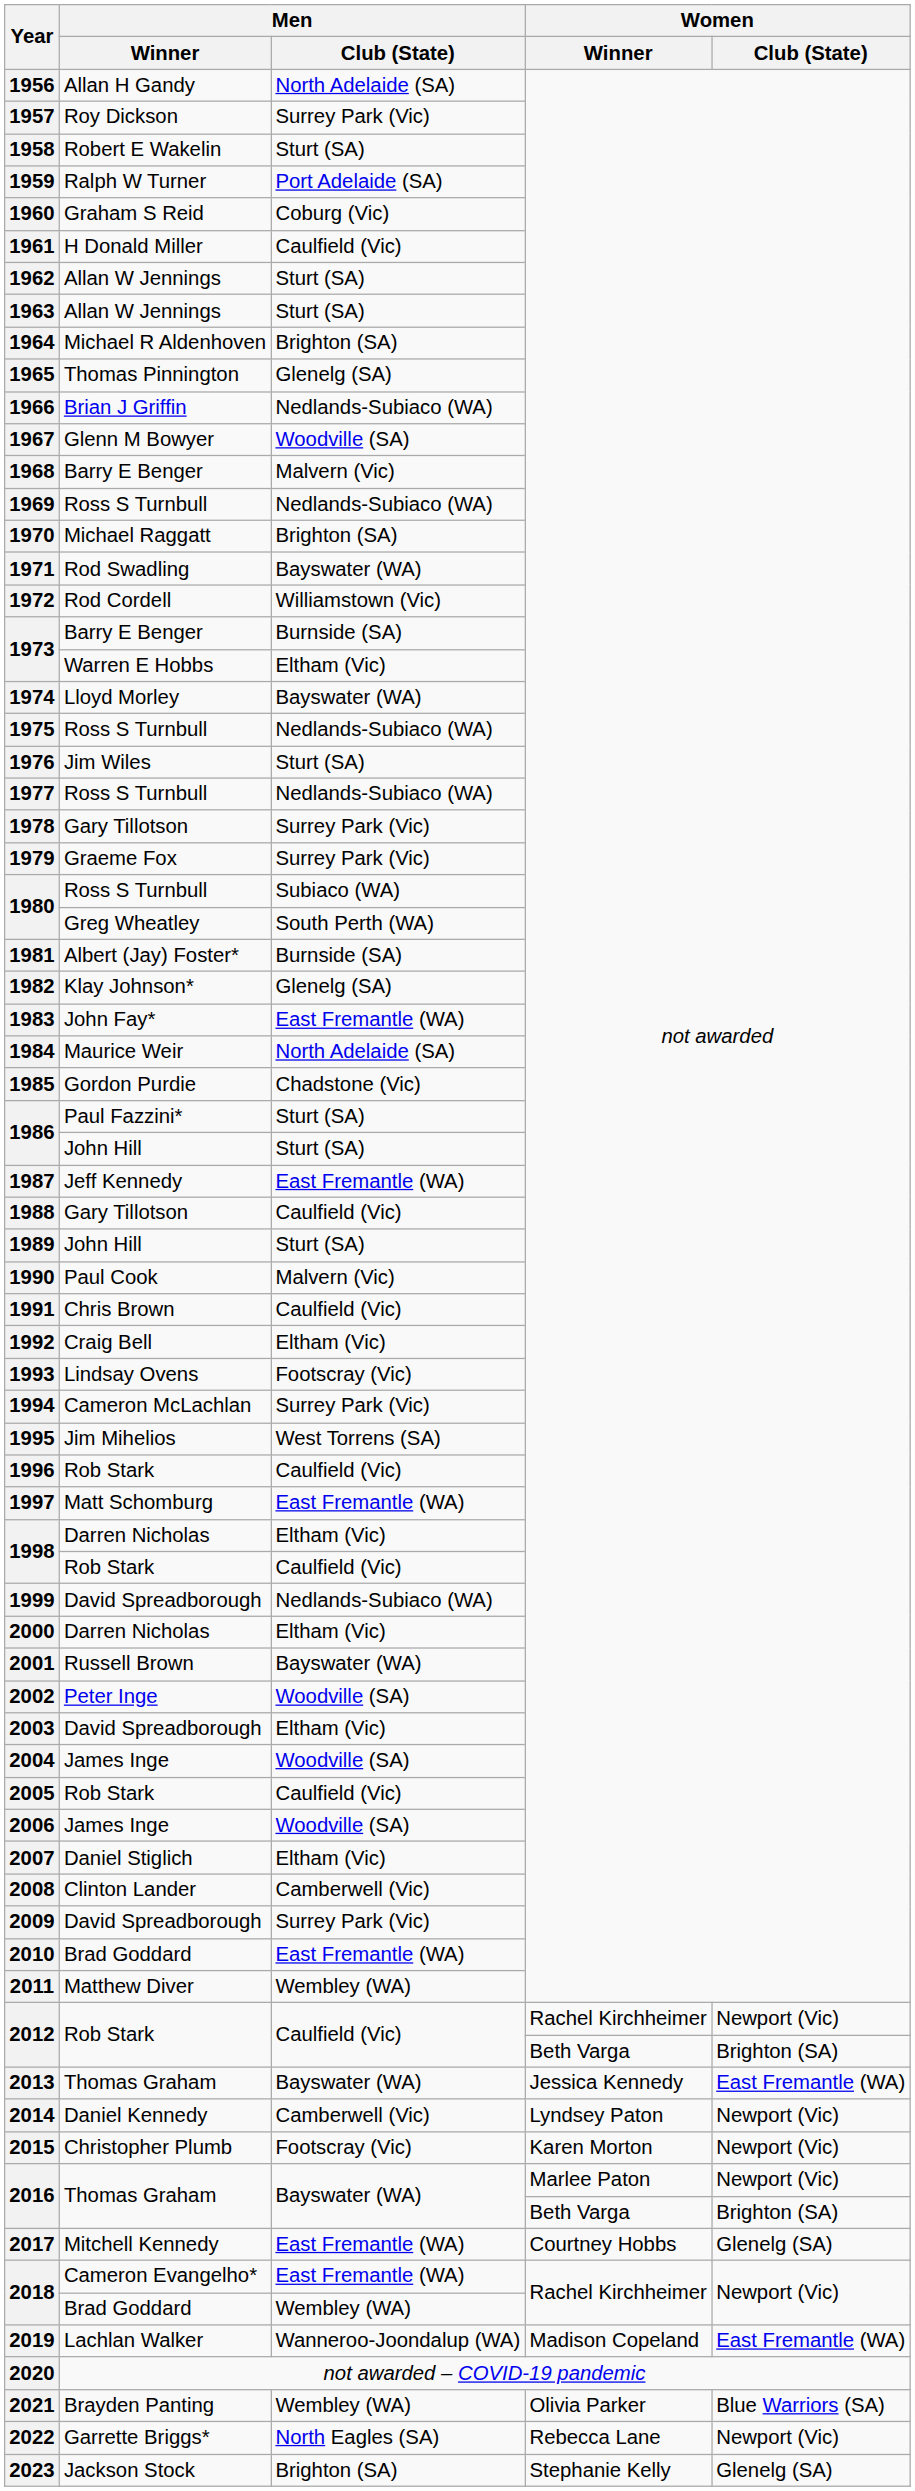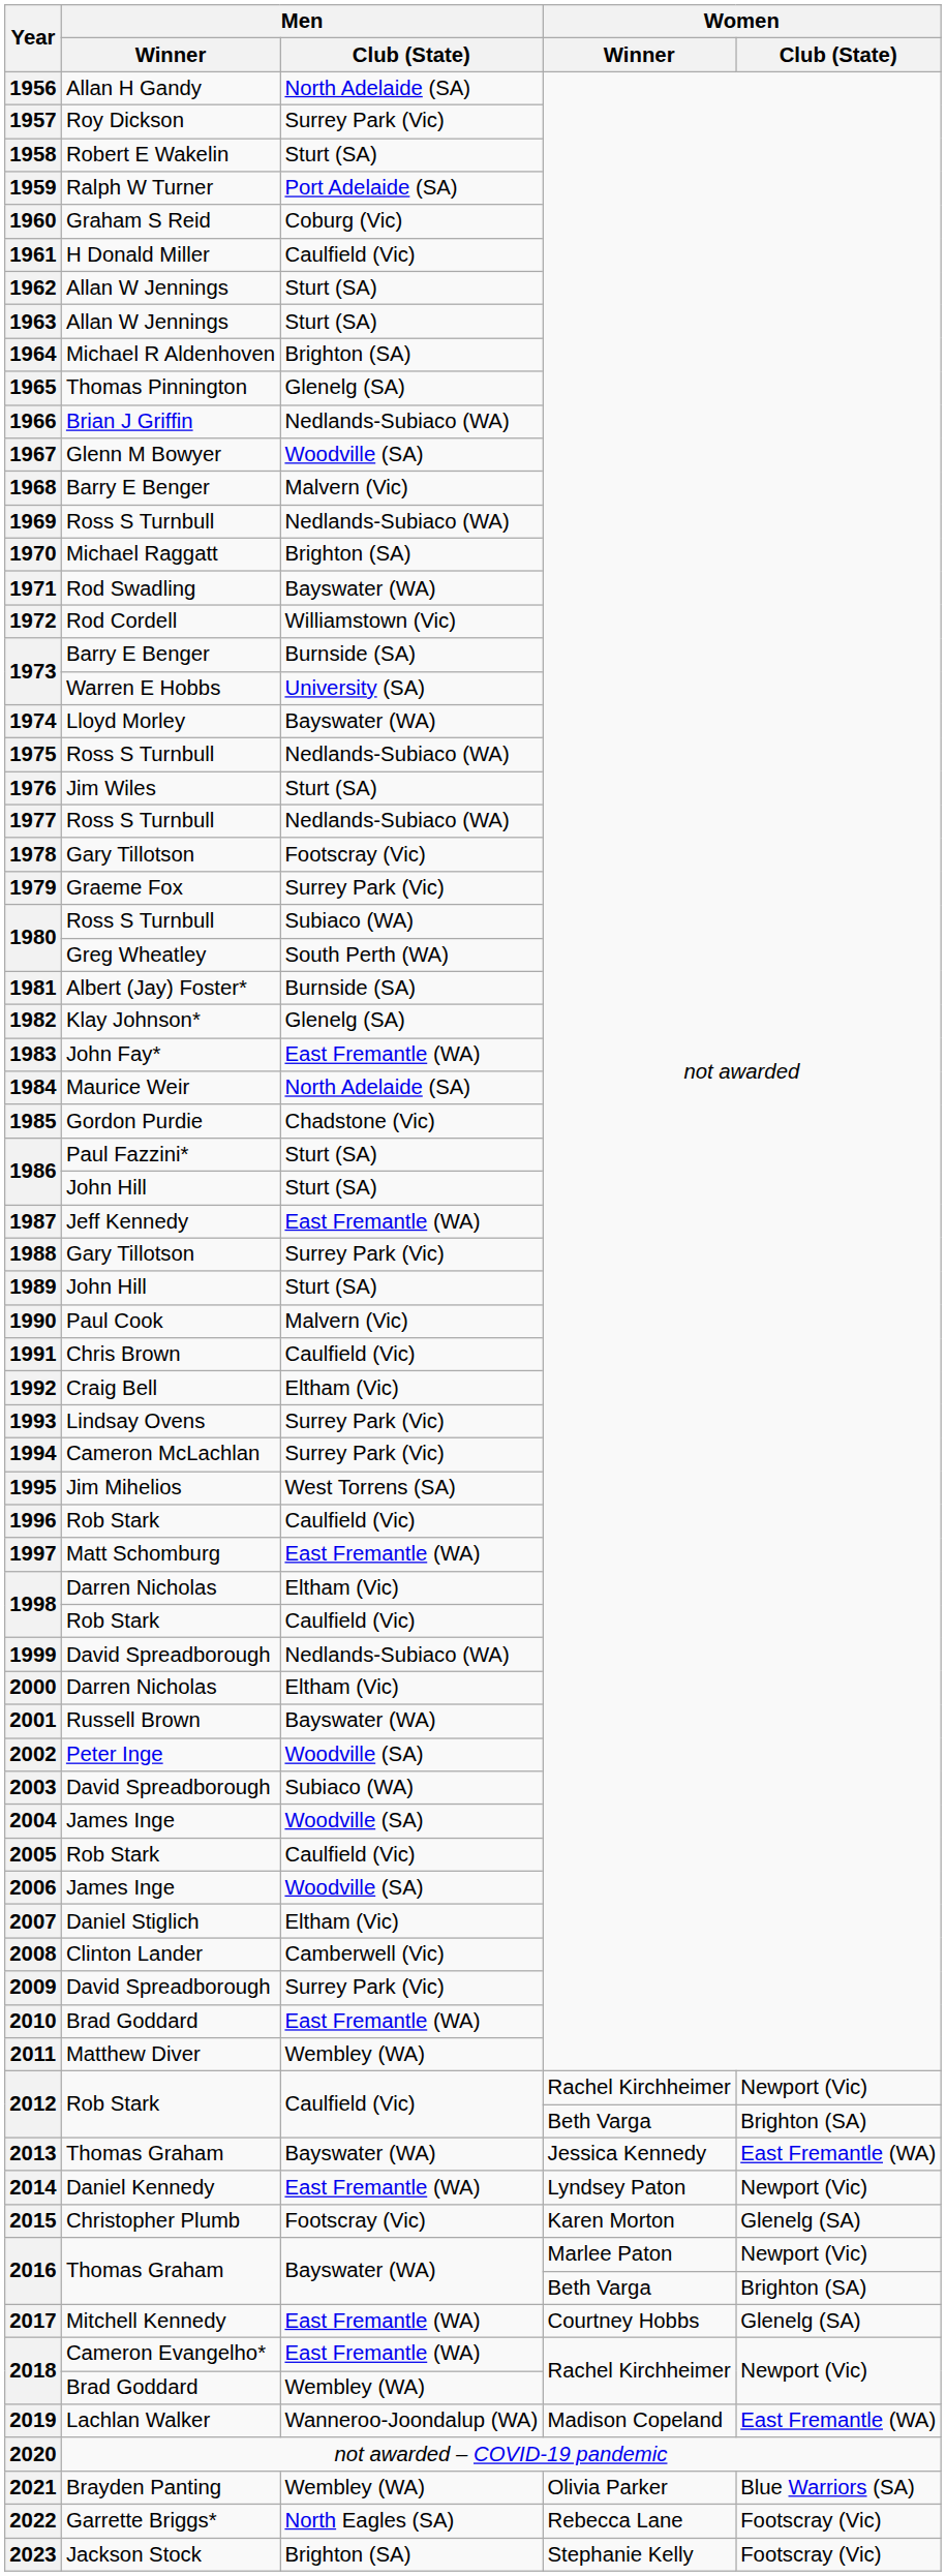1973 / Warren E Hobbs | Men / Club (State): Eltham (Vic) -> University (SA)
1978 | Men / Club (State): Surrey Park (Vic) -> Footscray (Vic)
1988 | Men / Club (State): Caulfield (Vic) -> Surrey Park (Vic)
1993 | Men / Club (State): Footscray (Vic) -> Surrey Park (Vic)
2003 | Men / Club (State): Eltham (Vic) -> Subiaco (WA)
2014 | Men / Club (State): Camberwell (Vic) -> East Fremantle (WA)
2015 | Women / Club (State): Newport (Vic) -> Glenelg (SA)
2022 | Women / Club (State): Newport (Vic) -> Footscray (Vic)
2023 | Women / Club (State): Glenelg (SA) -> Footscray (Vic)
